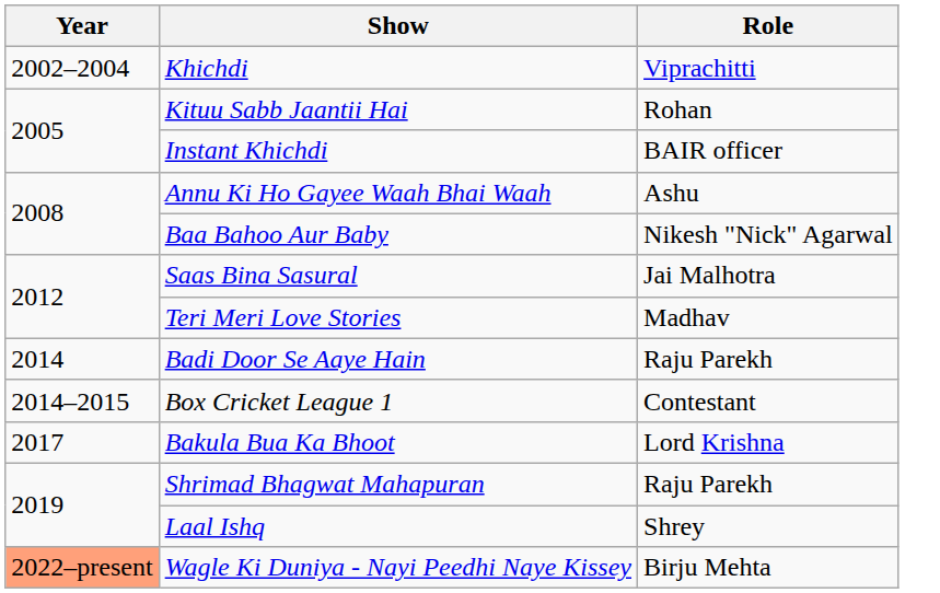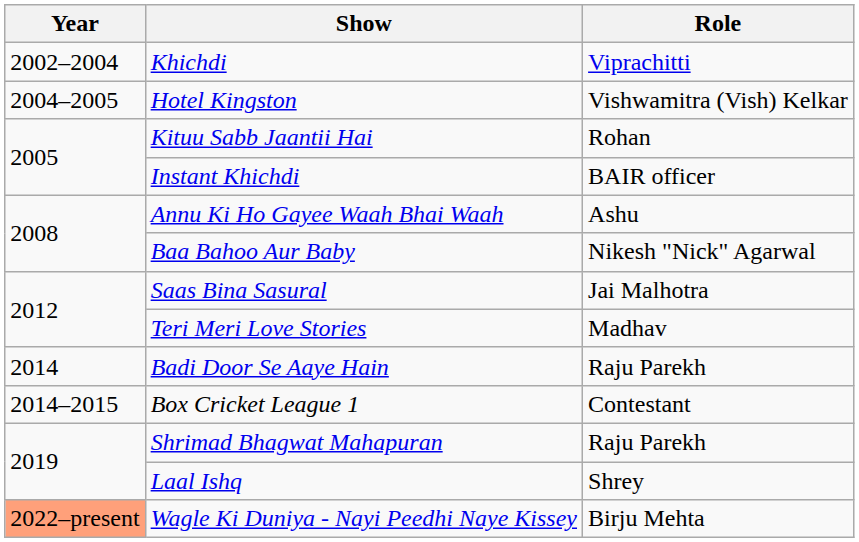+ row: 2004–2005 | Hotel Kingston | Vishwamitra (Vish) Kelkar
- row: 2017 | Bakula Bua Ka Bhoot | Lord Krishna
